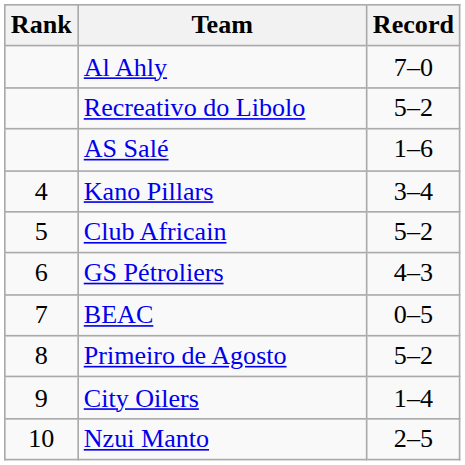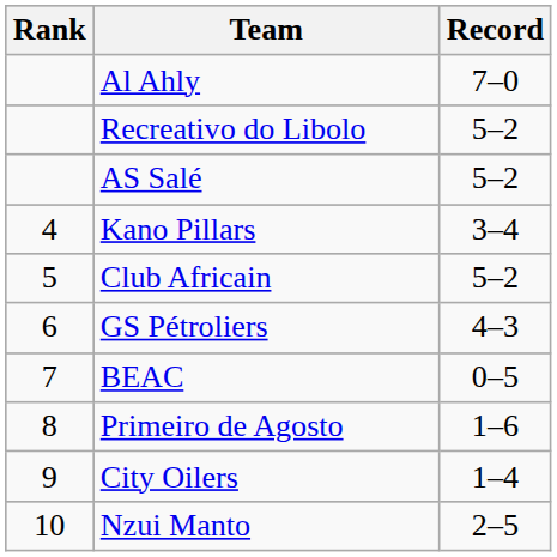AS Salé | Record: 1–6 -> 5–2
Primeiro de Agosto | Record: 5–2 -> 1–6
